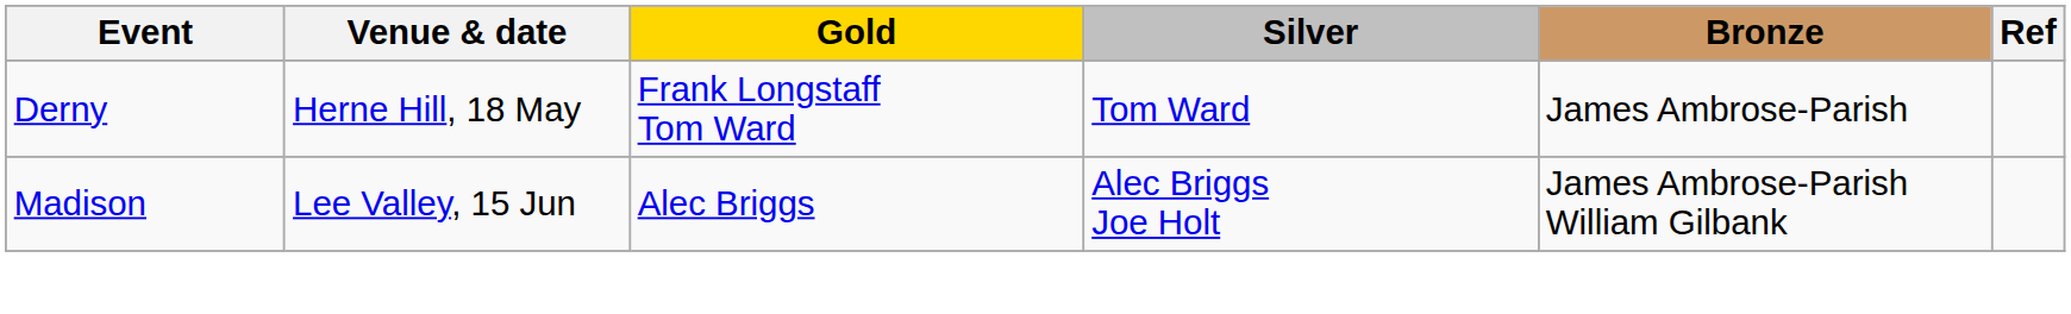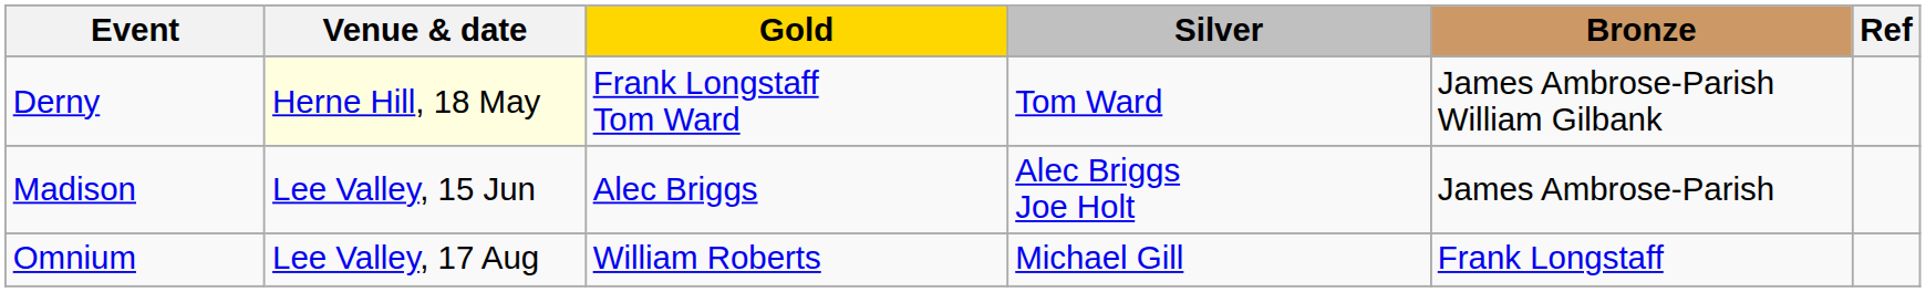Derny | Venue & date: no background -> lightyellow background
Derny | Bronze: James Ambrose-Parish -> James Ambrose-Parish William Gilbank
Madison | Bronze: James Ambrose-Parish William Gilbank -> James Ambrose-Parish
+ row: Omnium | Lee Valley, 17 Aug | William Roberts | Michael Gill | Frank Longstaff
